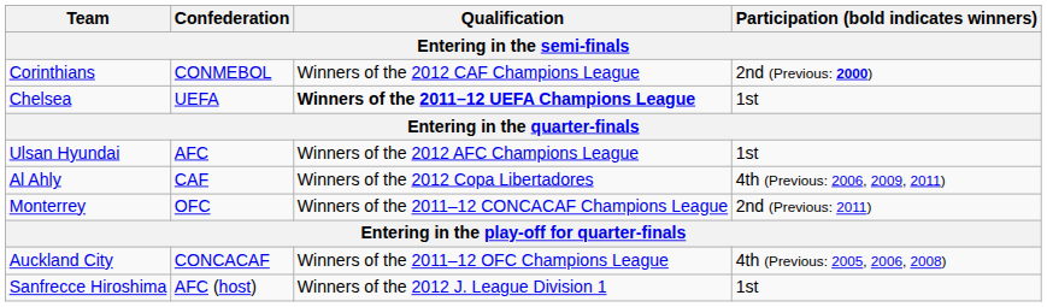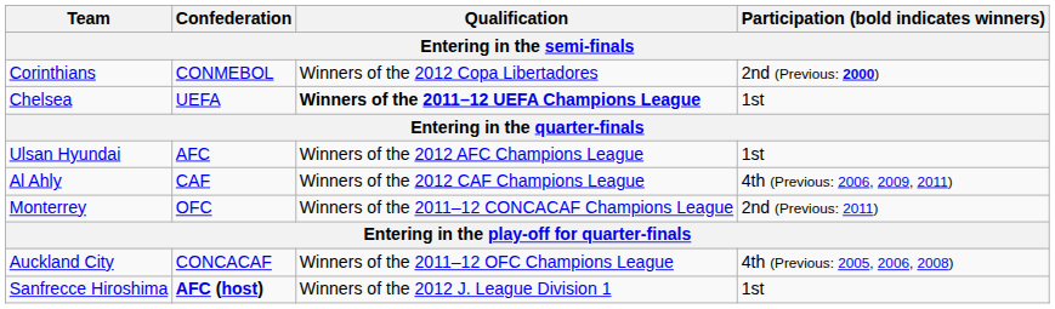Corinthians | Qualification: Winners of the 2012 CAF Champions League -> Winners of the 2012 Copa Libertadores
Al Ahly | Qualification: Winners of the 2012 Copa Libertadores -> Winners of the 2012 CAF Champions League
Sanfrecce Hiroshima | Confederation: normal -> bold
